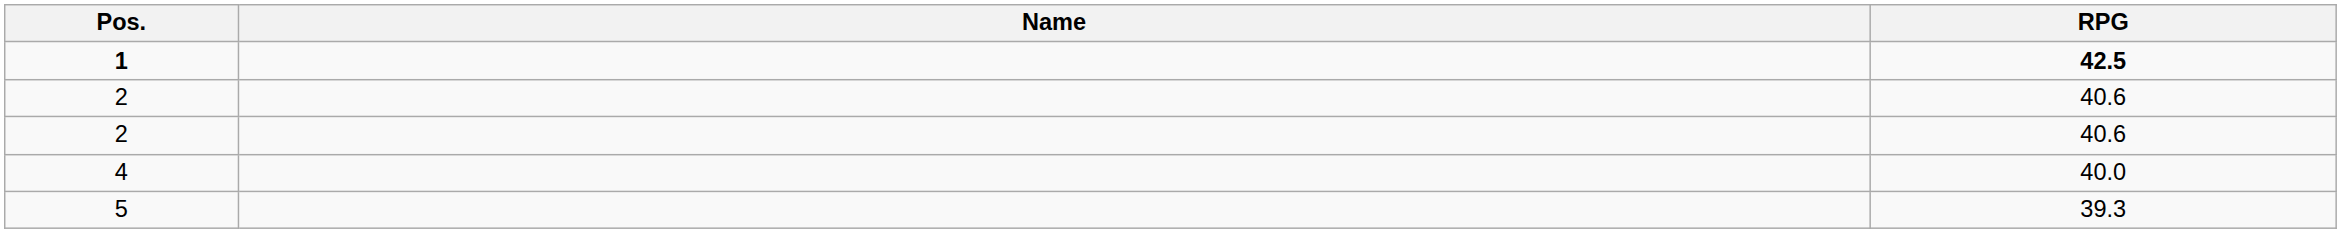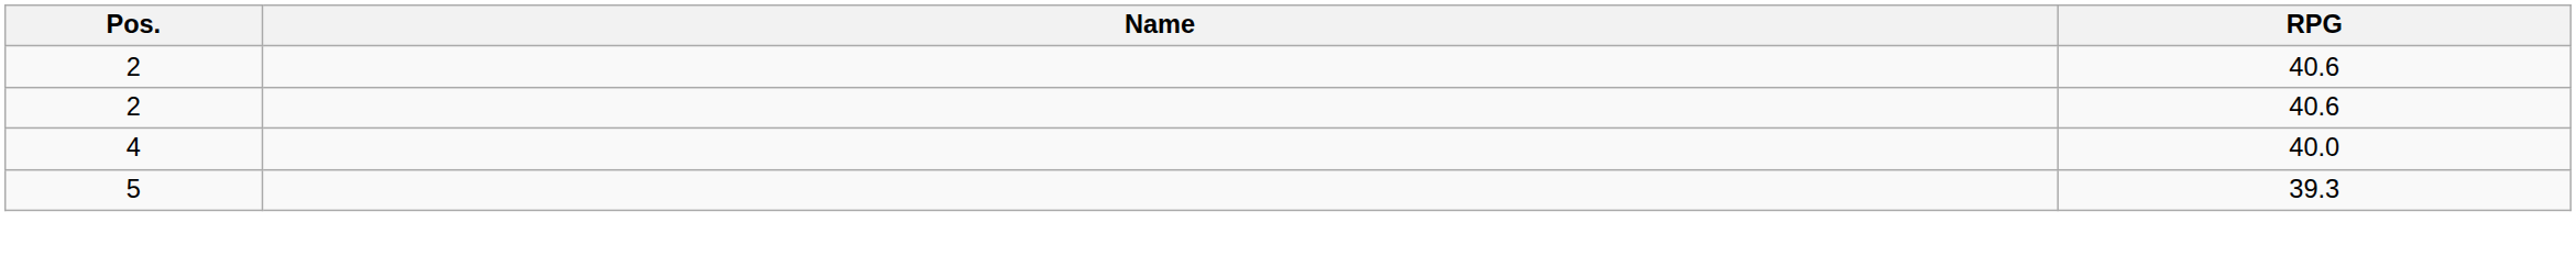- row: 1 | 42.5
